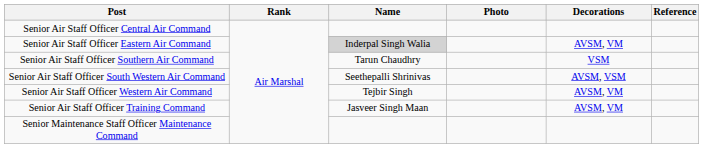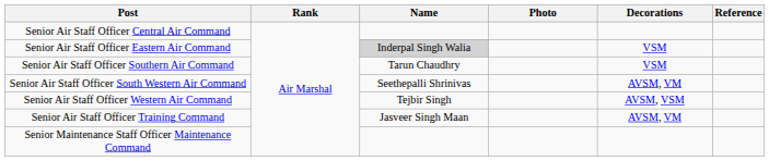Senior Air Staff Officer Eastern Air Command | Decorations: AVSM, VM -> VSM
Senior Air Staff Officer South Western Air Command | Decorations: AVSM, VSM -> AVSM, VM
Senior Air Staff Officer Western Air Command | Decorations: AVSM, VM -> AVSM, VSM
